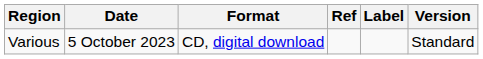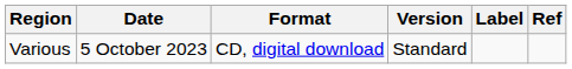columns swapped: Version <-> Ref
